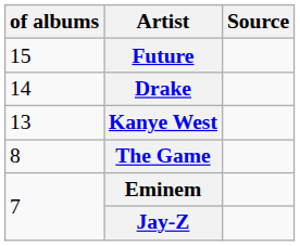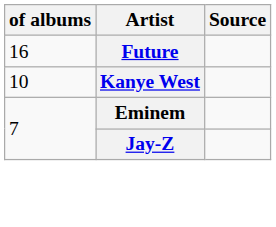Future | of albums: 15 -> 16
- row: 14 | Drake
Kanye West | of albums: 13 -> 10
- row: 8 | The Game
